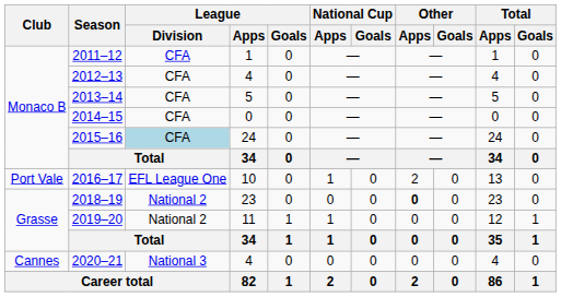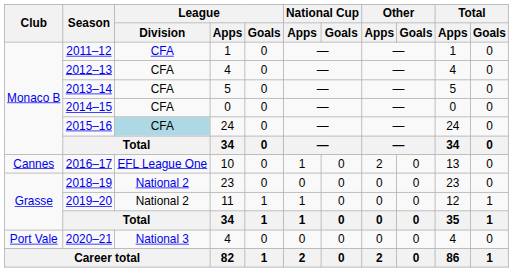2016–17 | Club: Port Vale -> Cannes
2018–19 | Other / Apps: bold -> normal
2020–21 | Club: Cannes -> Port Vale
